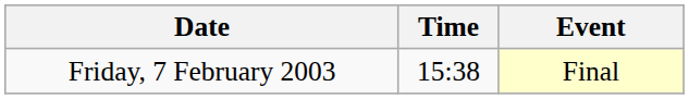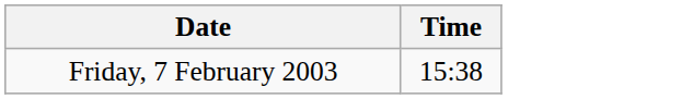- column: Event | Final
